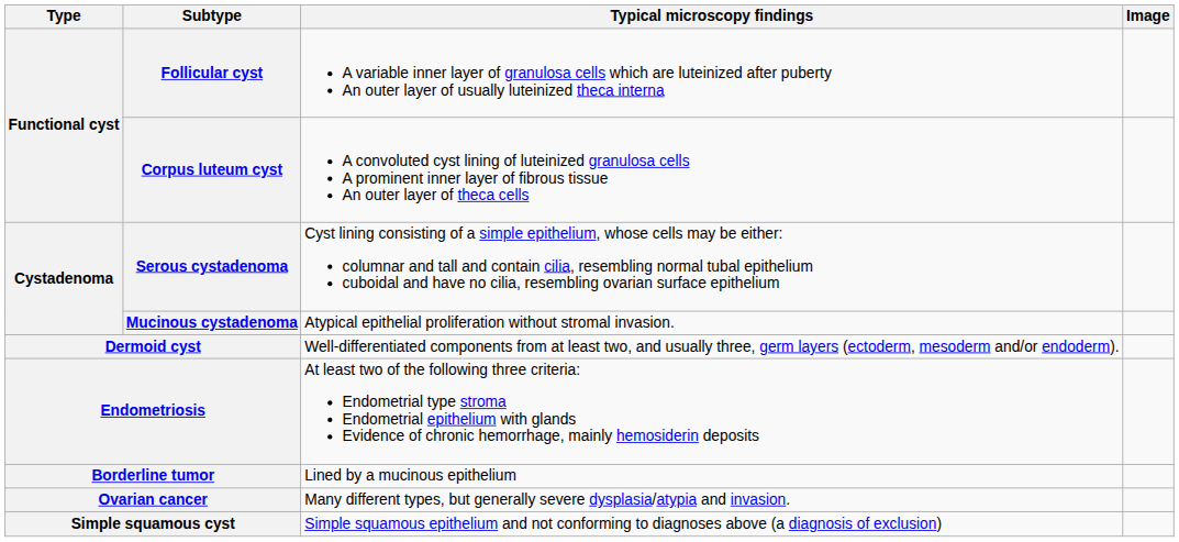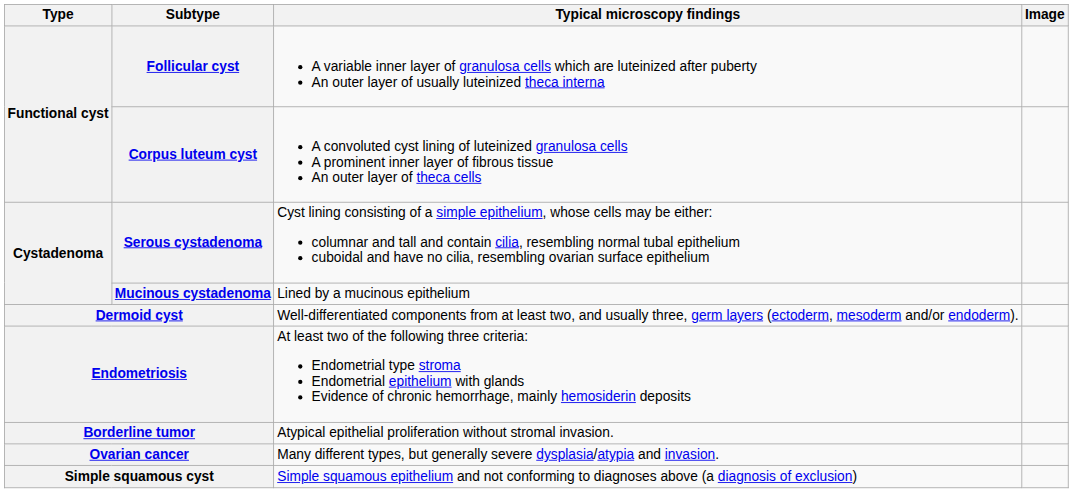Mucinous cystadenoma | Typical microscopy findings: Atypical epithelial proliferation without stromal invasion. -> Lined by a mucinous epithelium
Borderline tumor | Typical microscopy findings: Lined by a mucinous epithelium -> Atypical epithelial proliferation without stromal invasion.
